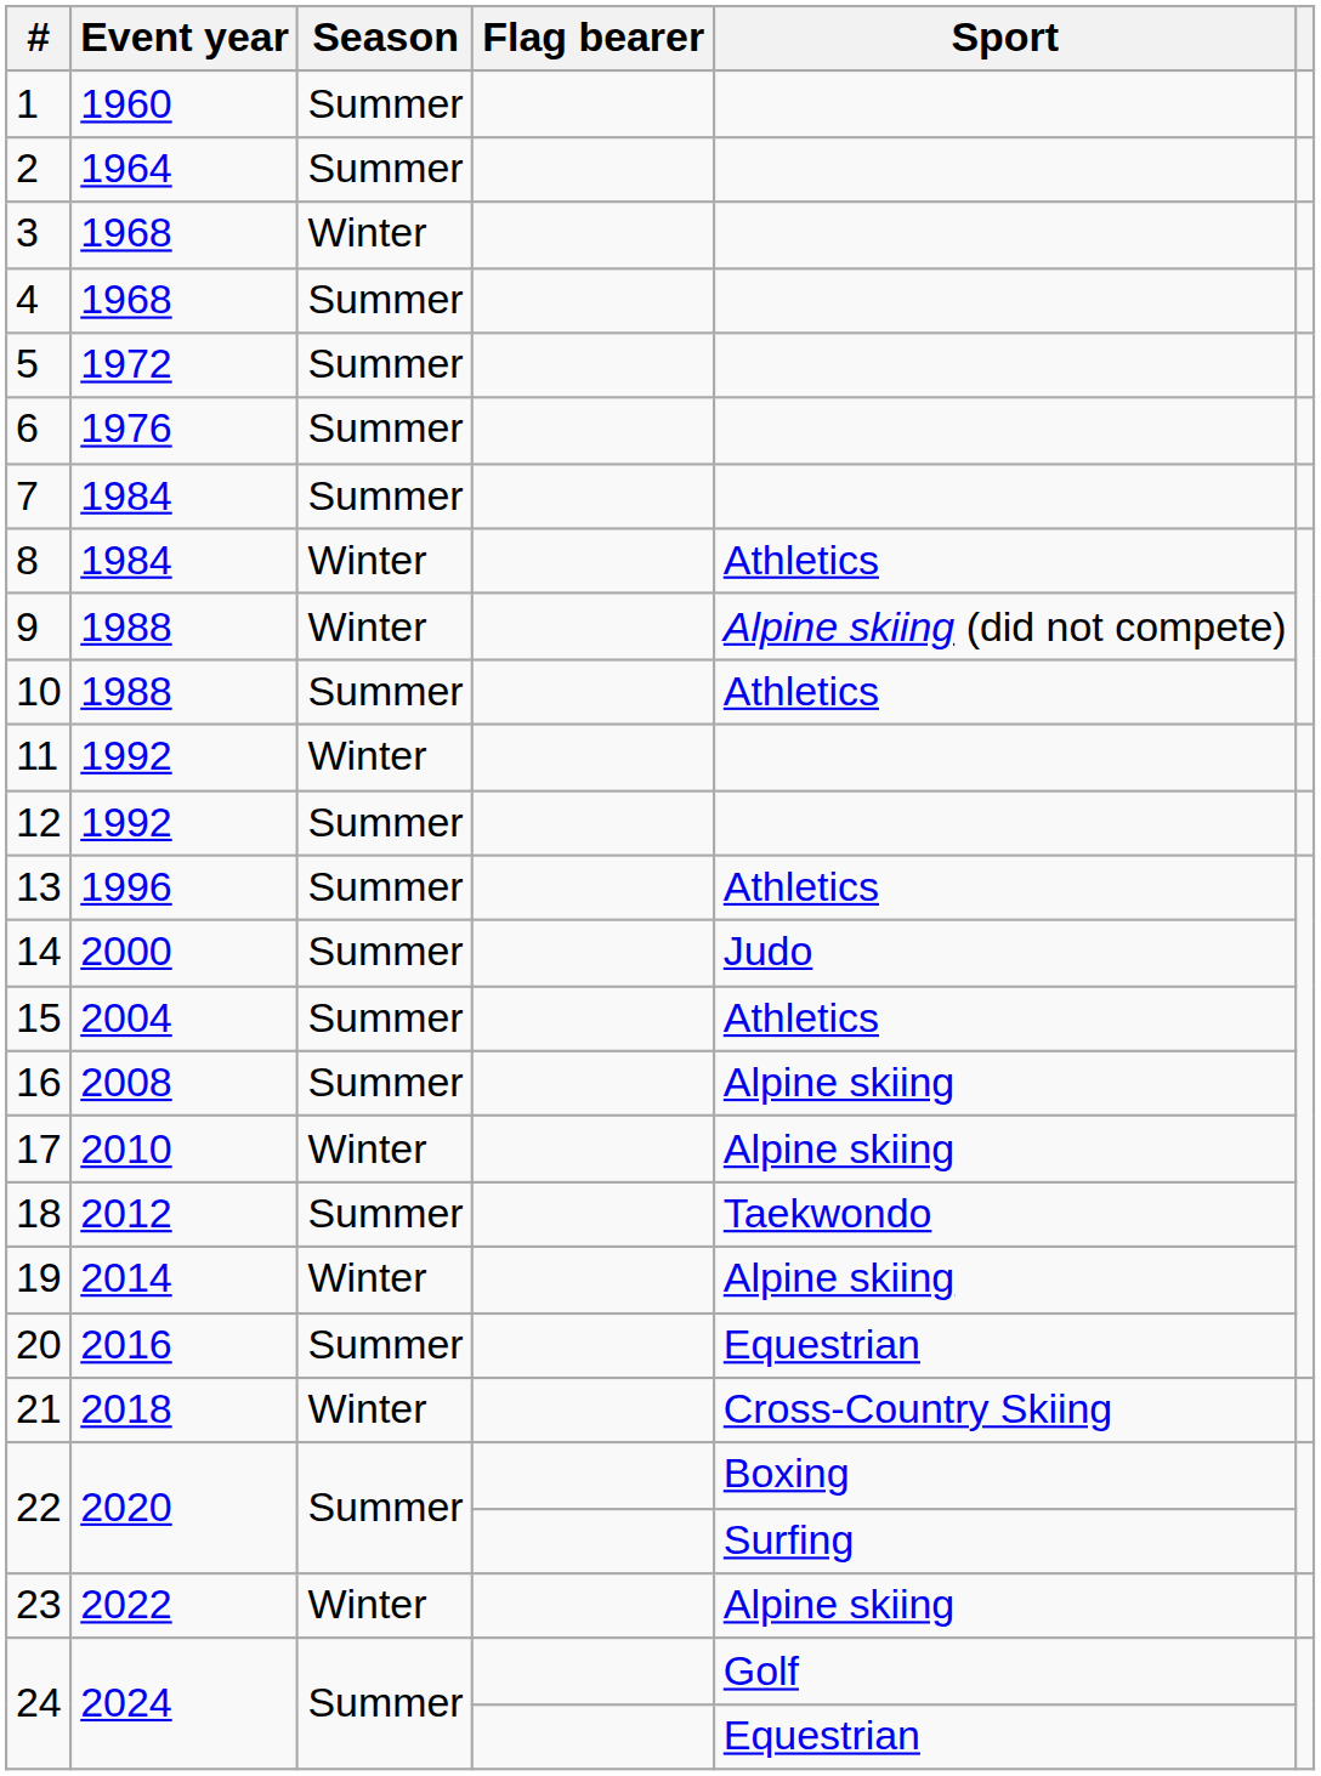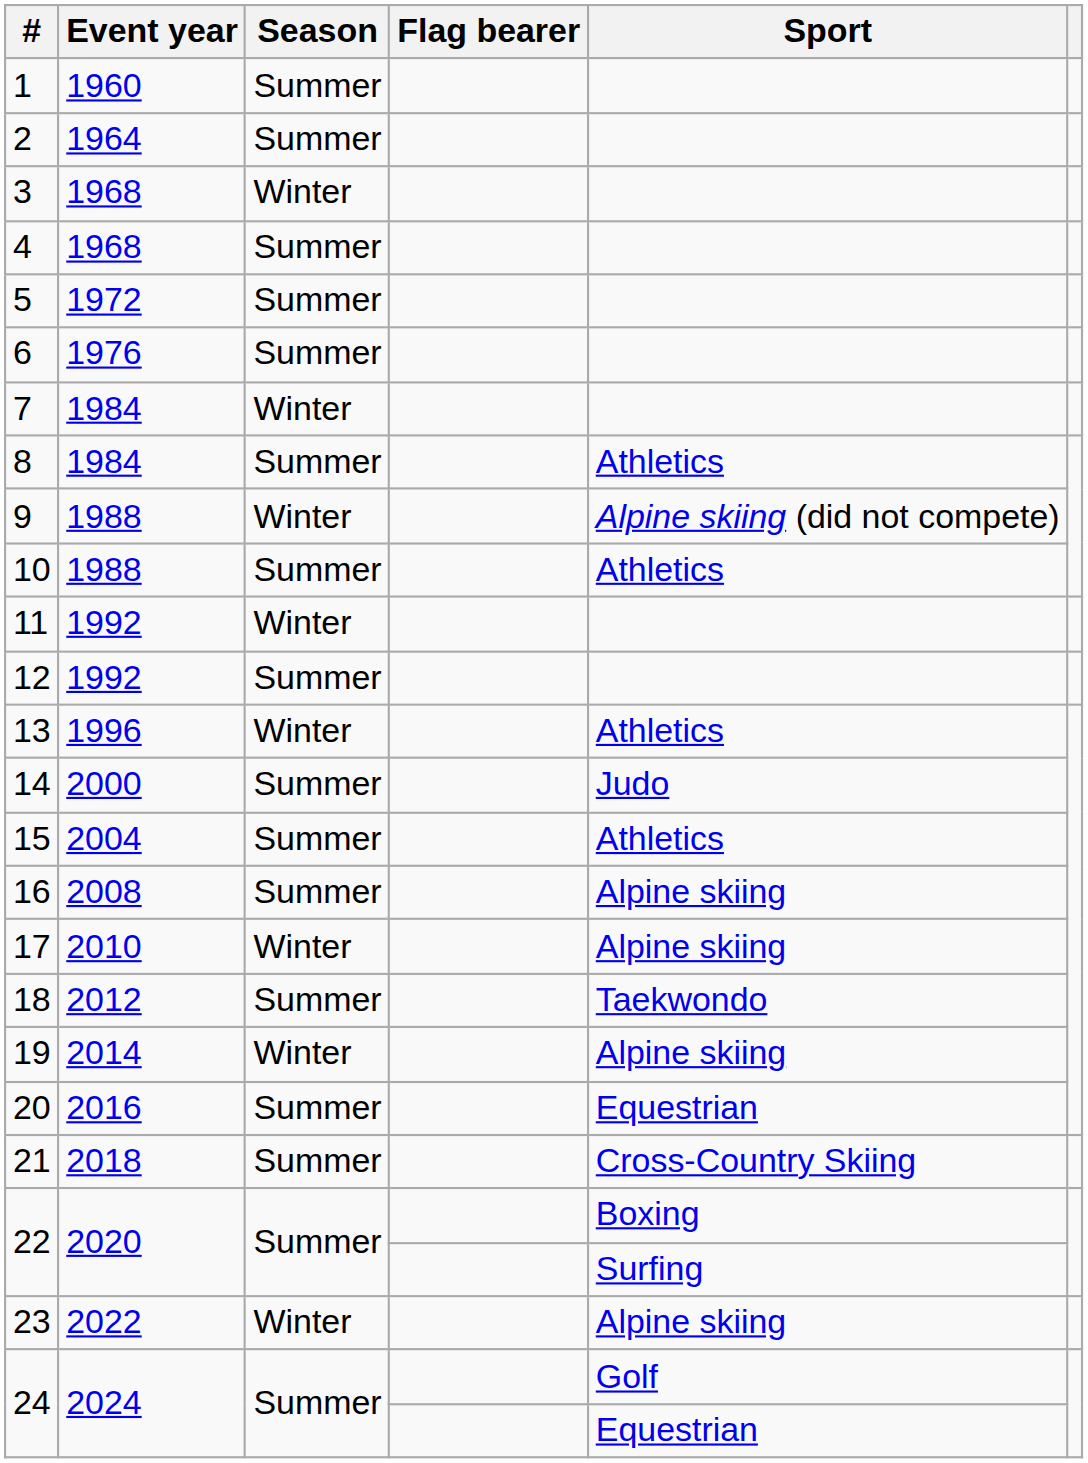7 | Season: Summer -> Winter
8 | Season: Winter -> Summer
13 | Season: Summer -> Winter
21 | Season: Winter -> Summer
